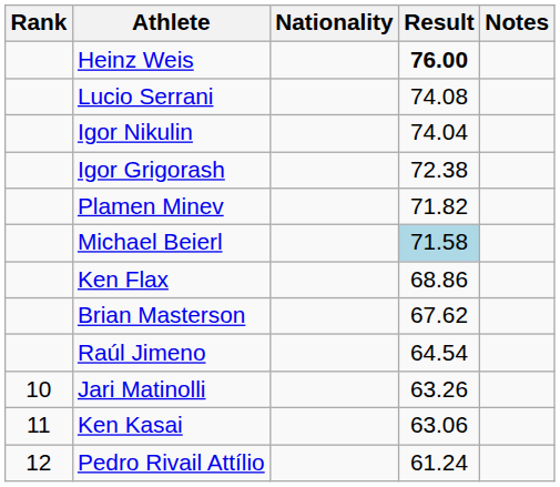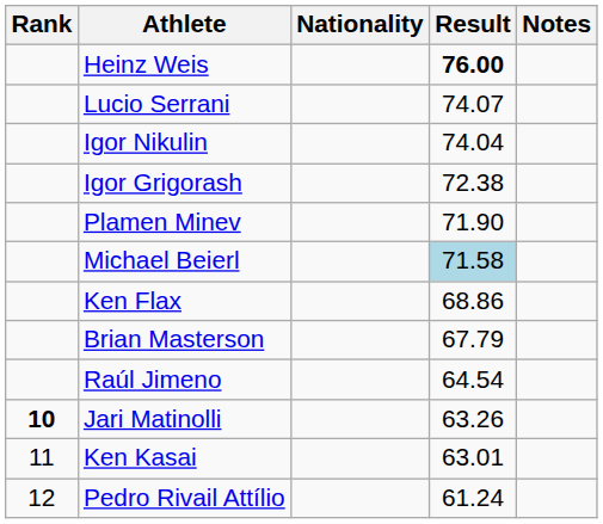Lucio Serrani | Result: 74.08 -> 74.07
Plamen Minev | Result: 71.82 -> 71.90
Brian Masterson | Result: 67.62 -> 67.79
Jari Matinolli | Rank: normal -> bold
Ken Kasai | Result: 63.06 -> 63.01
